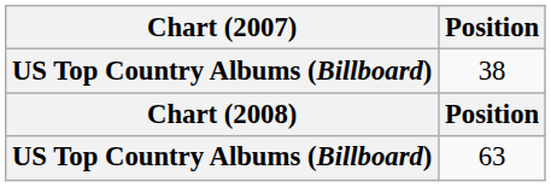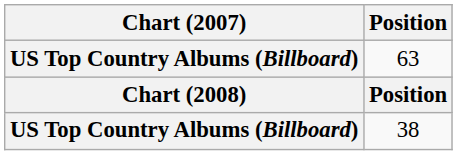rows swapped: 63 <-> 38
